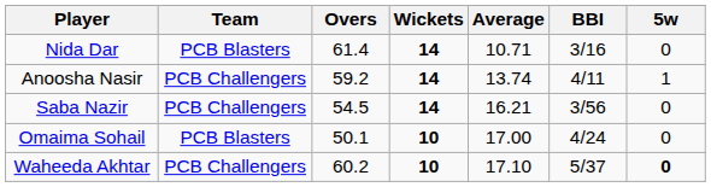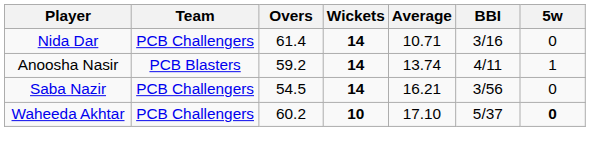Nida Dar | Team: PCB Blasters -> PCB Challengers
Anoosha Nasir | Team: PCB Challengers -> PCB Blasters
- row: Omaima Sohail | PCB Blasters | 50.1 | 10 | 17.00 | 4/24 | 0
